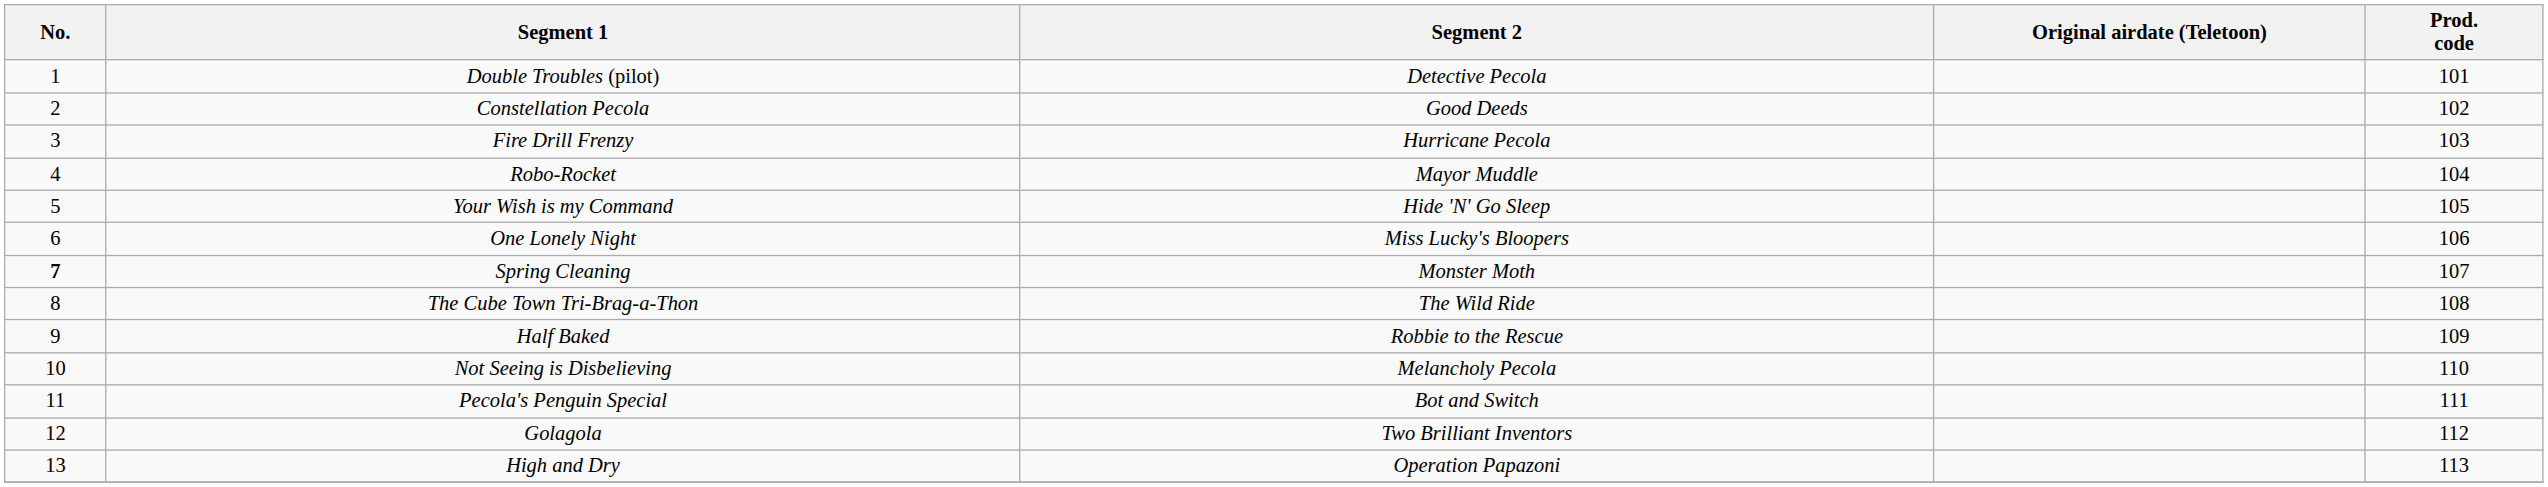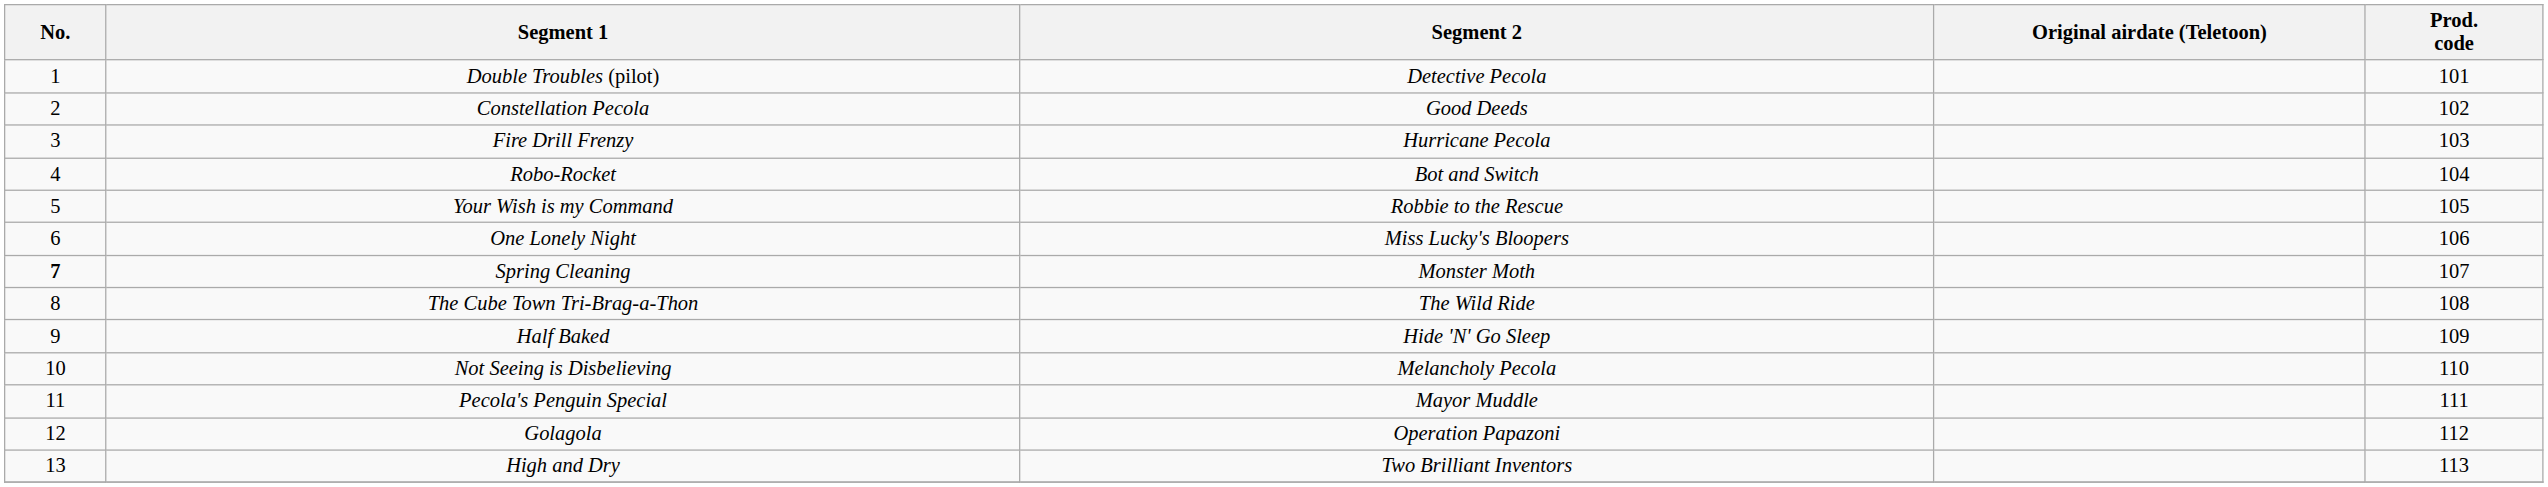Robo-Rocket | Segment 2: Mayor Muddle -> Bot and Switch
Your Wish is my Command | Segment 2: Hide 'N' Go Sleep -> Robbie to the Rescue
Half Baked | Segment 2: Robbie to the Rescue -> Hide 'N' Go Sleep
Pecola's Penguin Special | Segment 2: Bot and Switch -> Mayor Muddle
Golagola | Segment 2: Two Brilliant Inventors -> Operation Papazoni
High and Dry | Segment 2: Operation Papazoni -> Two Brilliant Inventors
